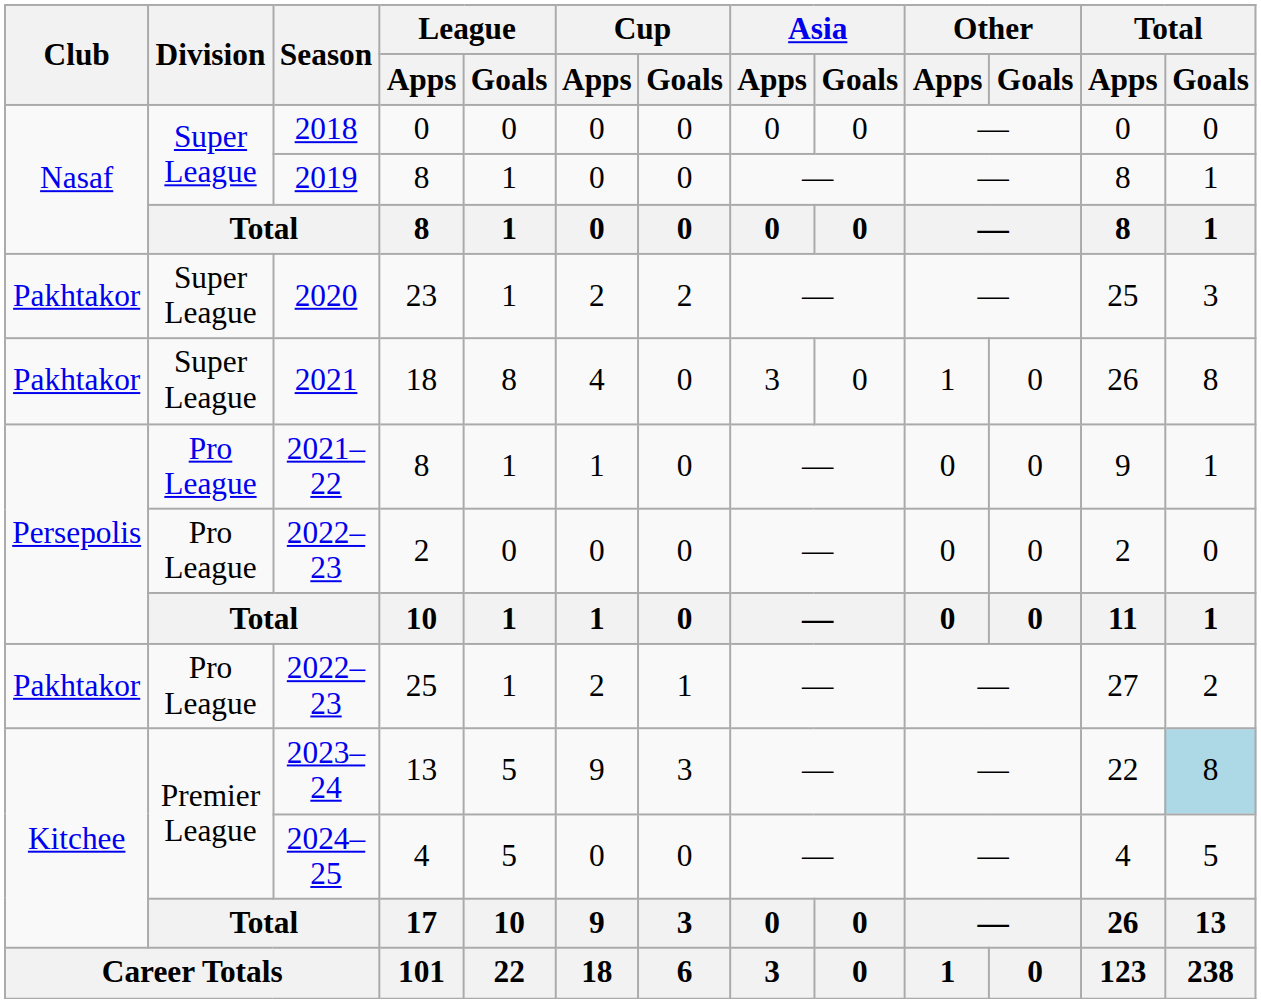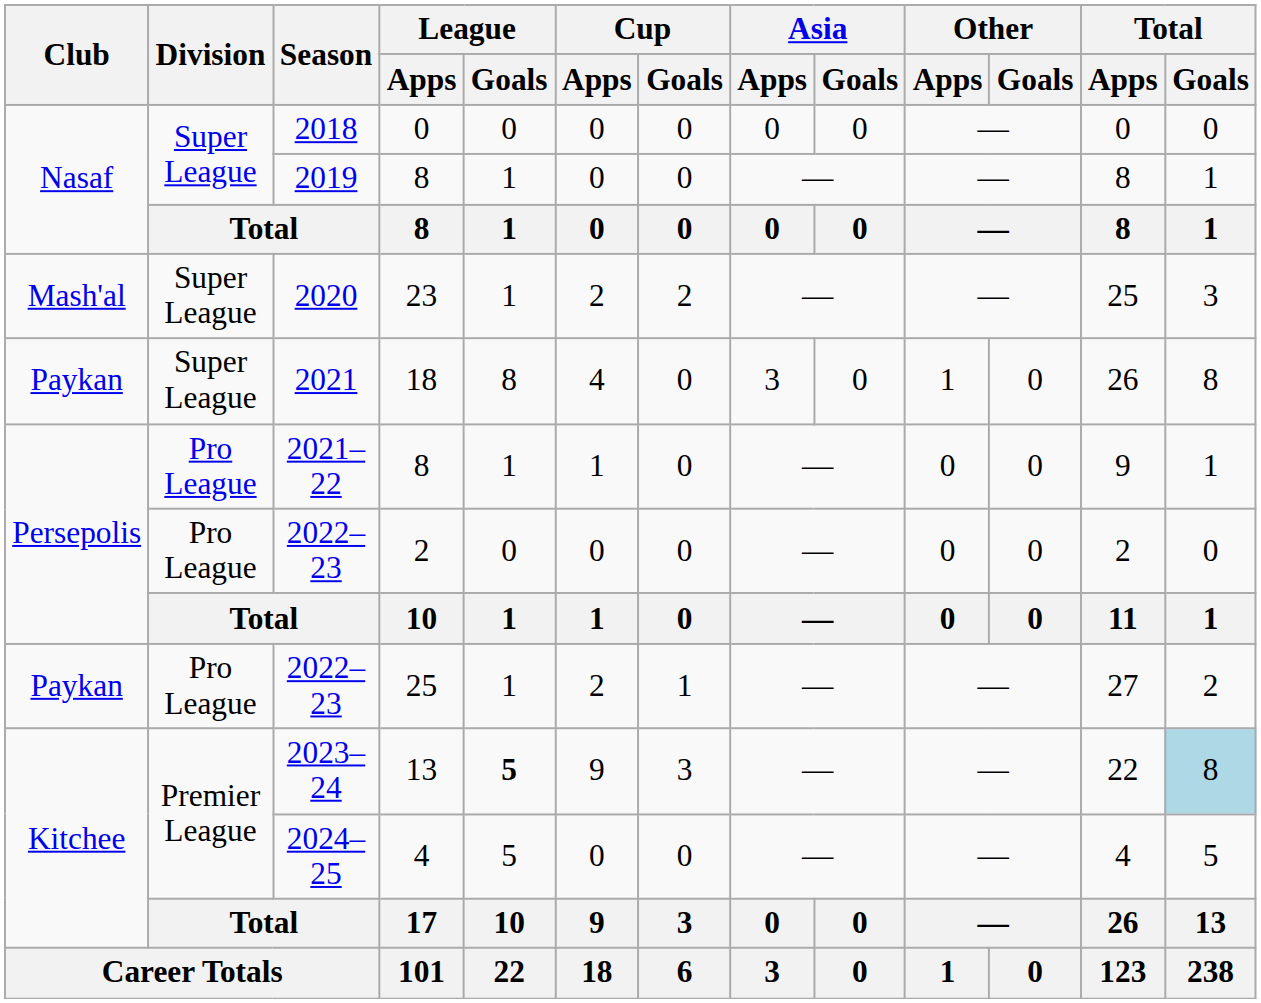2020 | Club: Pakhtakor -> Mash'al
2021 | Club: Pakhtakor -> Paykan
2022–23 / 25 | Club: Pakhtakor -> Paykan
2023–24 | League / Goals: normal -> bold
